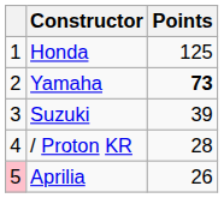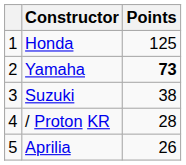Suzuki | Points: 39 -> 38
Aprilia | column 1: pink background -> no background
